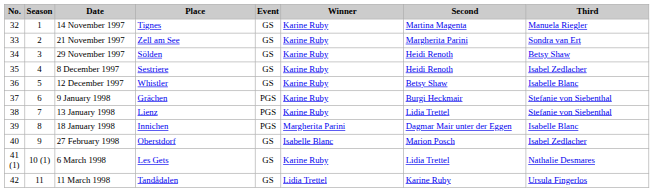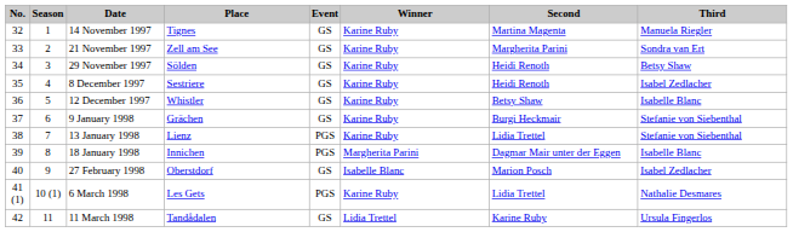9 January 1998 | Event: PGS -> GS
6 March 1998 | Event: GS -> PGS
